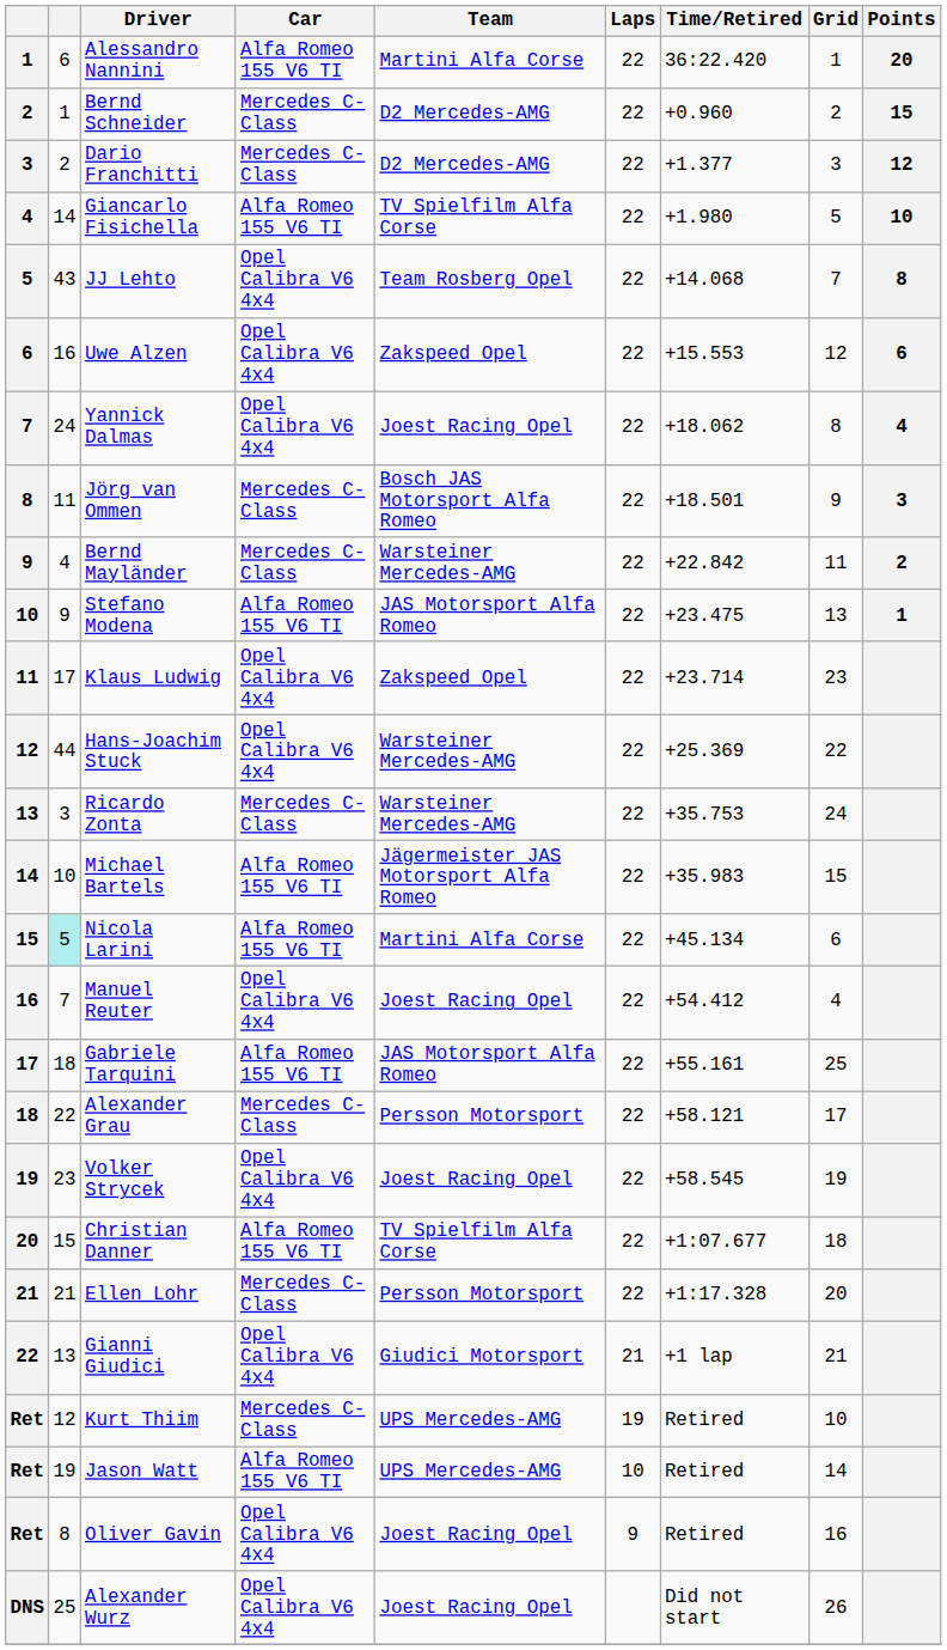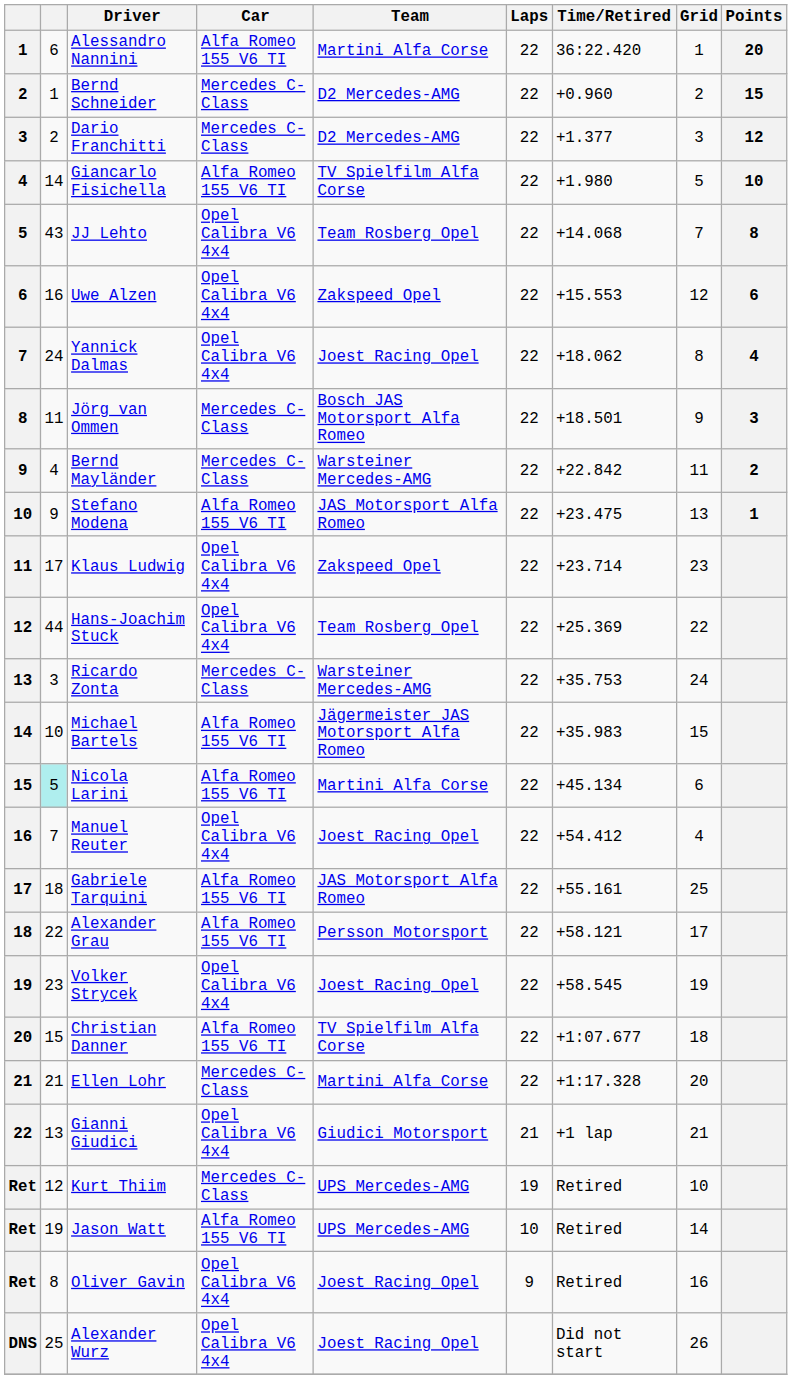Hans-Joachim Stuck | Team: Warsteiner Mercedes-AMG -> Team Rosberg Opel
Alexander Grau | Car: Mercedes C-Class -> Alfa Romeo 155 V6 TI
Ellen Lohr | Team: Persson Motorsport -> Martini Alfa Corse
